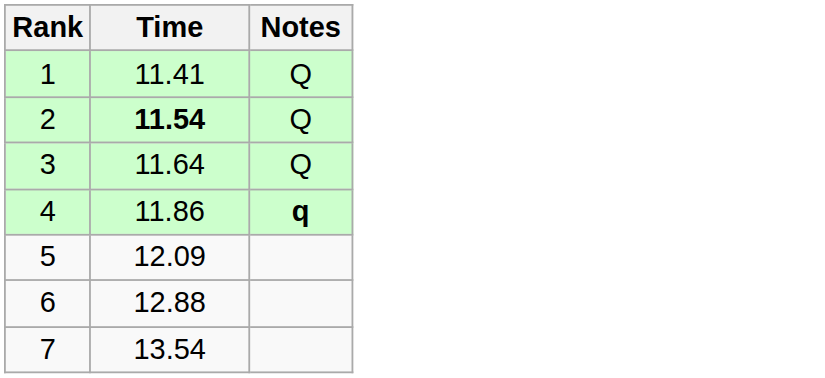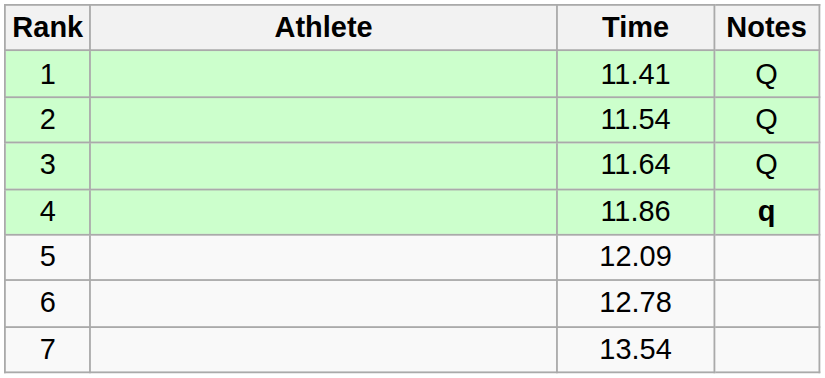+ column: Athlete
2 | Time: bold -> normal
6 | Time: 12.88 -> 12.78
